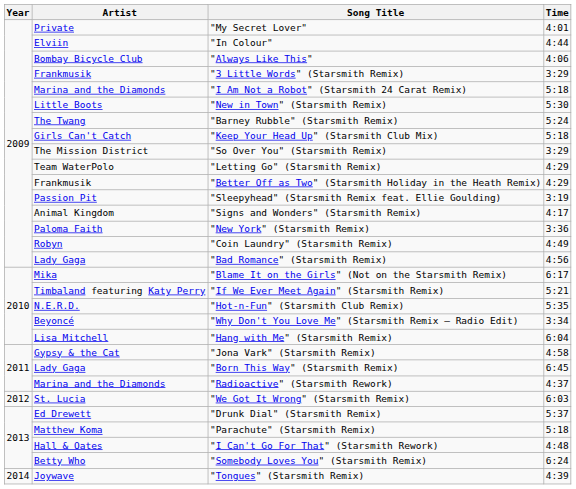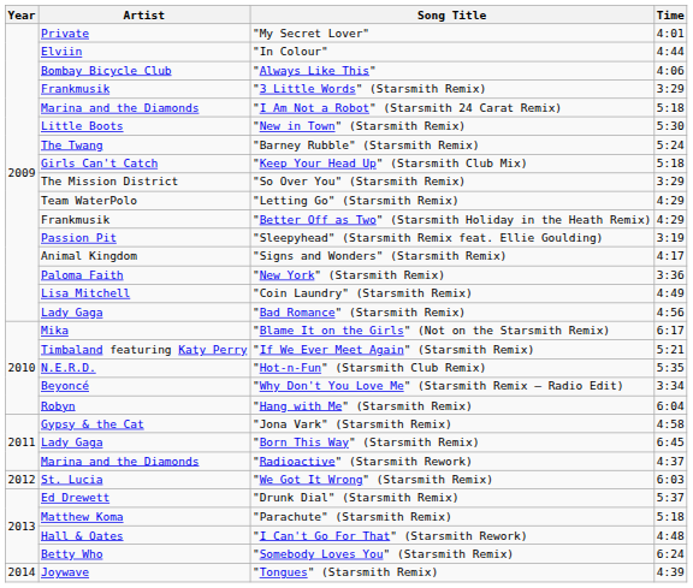"Coin Laundry" (Starsmith Remix) | Artist: Robyn -> Lisa Mitchell
"Hang with Me" (Starsmith Remix) | Artist: Lisa Mitchell -> Robyn
